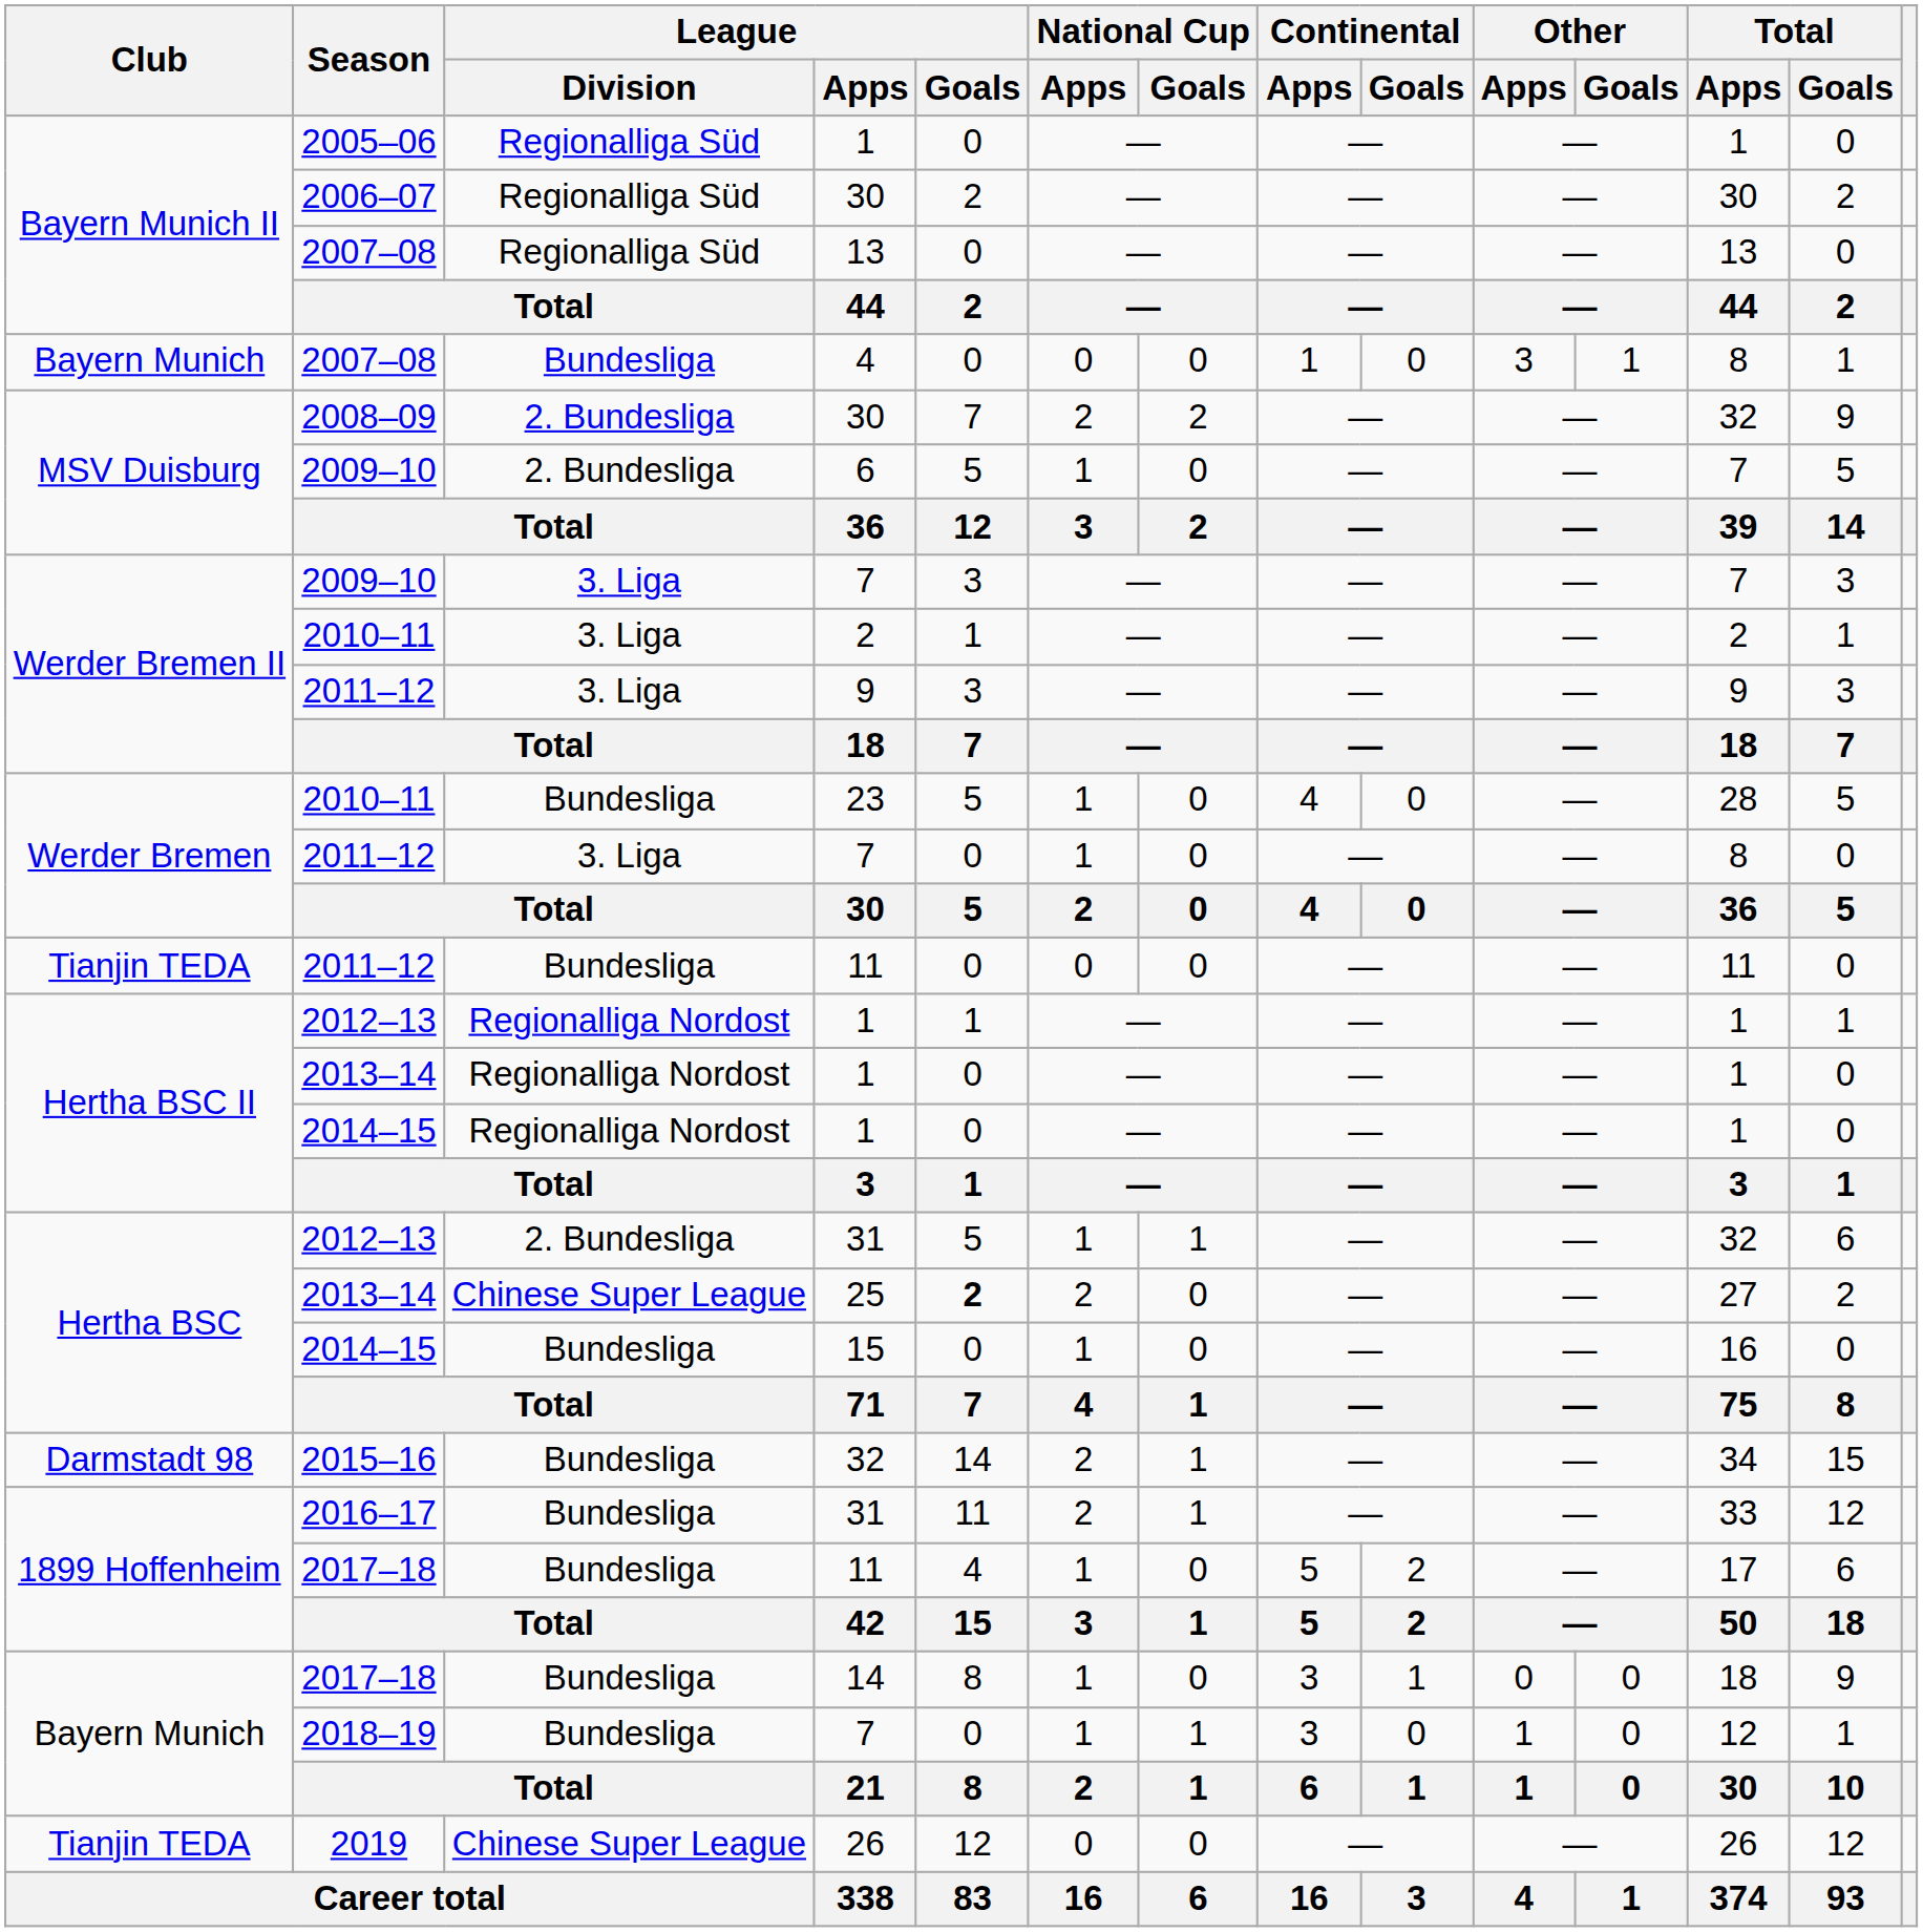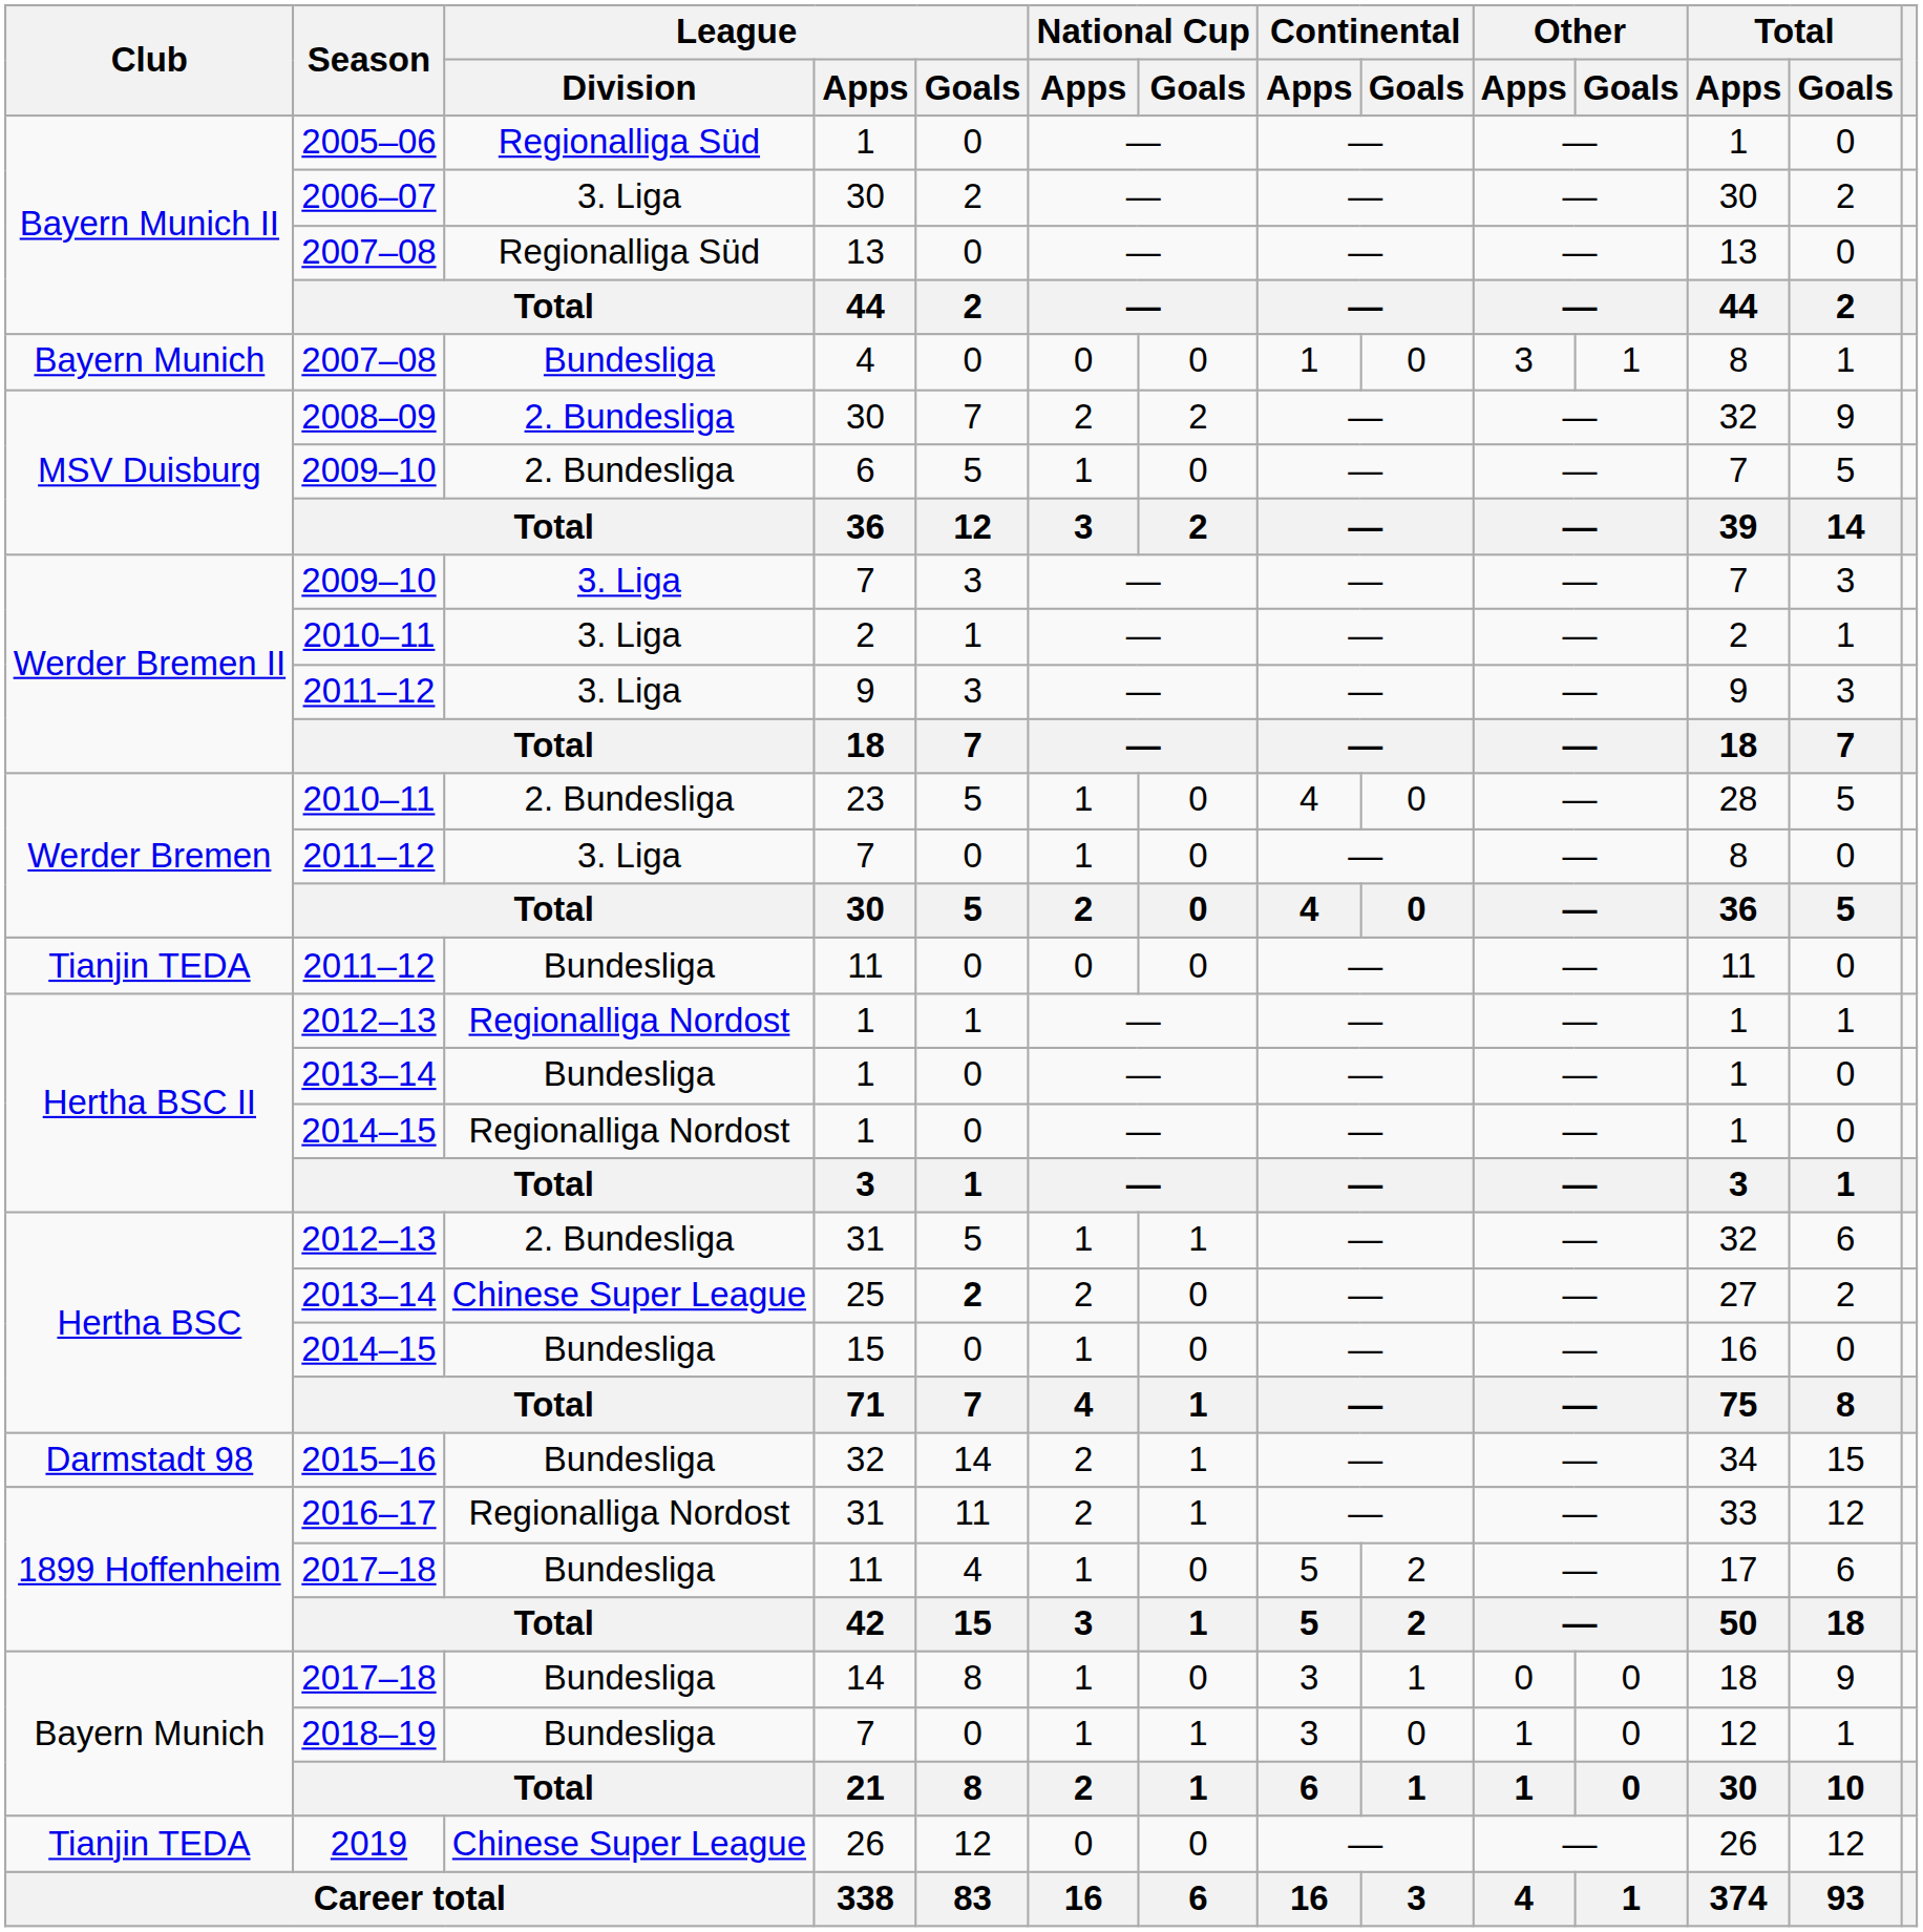2006–07 / 30 | League / Division: Regionalliga Süd -> 3. Liga
23 | League / Division: Bundesliga -> 2. Bundesliga
2013–14 / 1 | League / Division: Regionalliga Nordost -> Bundesliga
2016–17 / 31 | League / Division: Bundesliga -> Regionalliga Nordost
